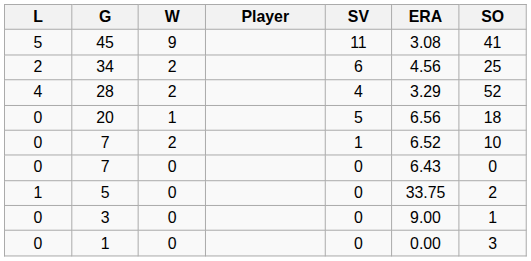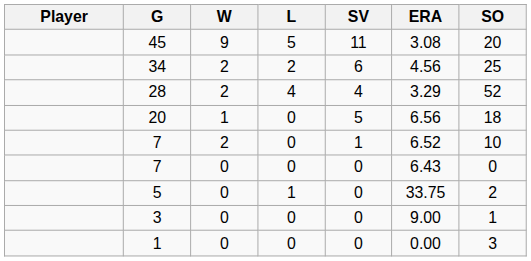columns swapped: Player <-> L
45 | SO: 41 -> 20
